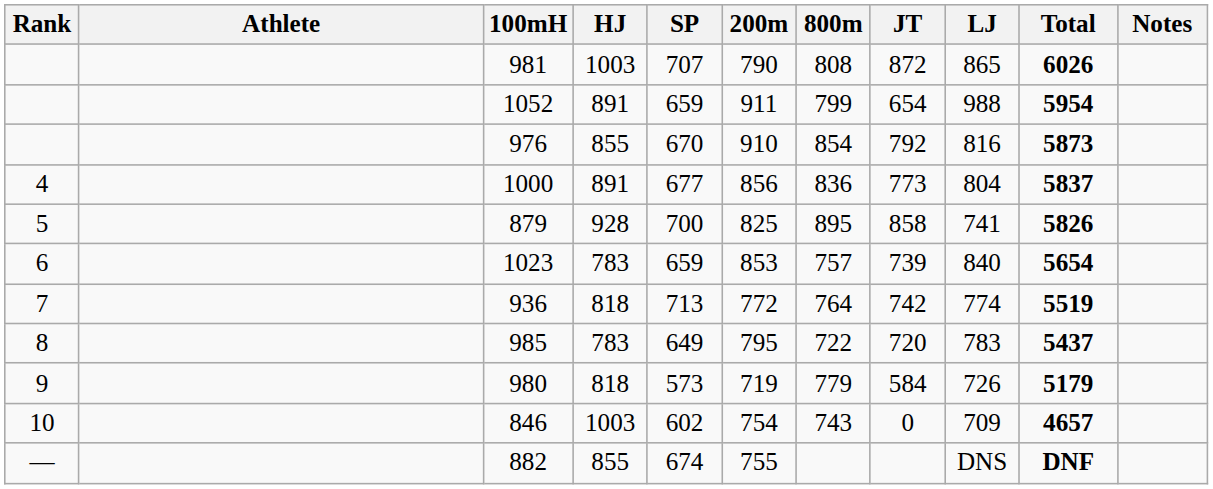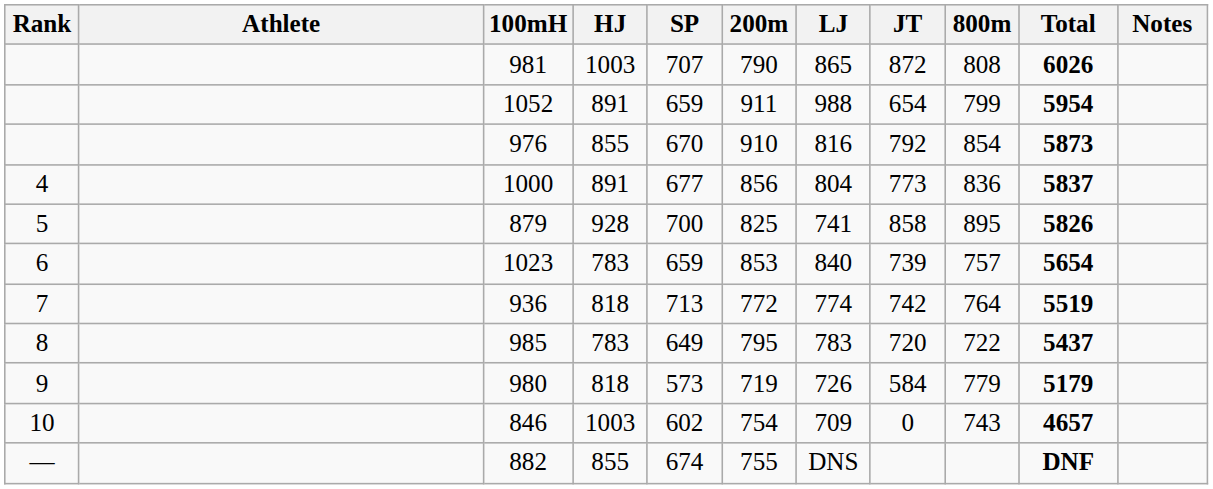columns swapped: LJ <-> 800m
